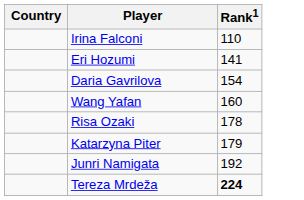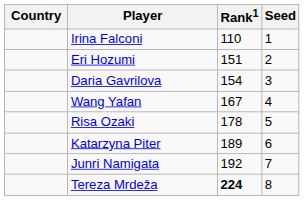+ column: Seed | 1 | 2 | 3 | 4 | 5 | 6 | 7 | 8
Eri Hozumi | Rank1: 141 -> 151
Wang Yafan | Rank1: 160 -> 167
Katarzyna Piter | Rank1: 179 -> 189
